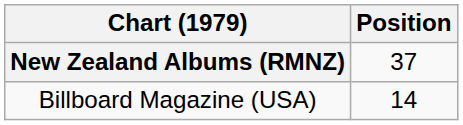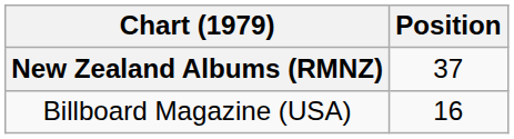Billboard Magazine (USA) | Position: 14 -> 16
